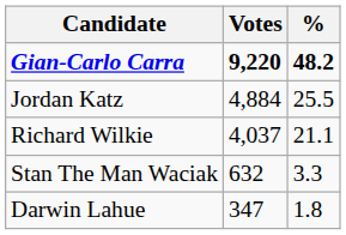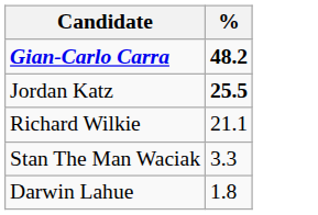- column: Votes | 9,220 | 4,884 | 4,037 | 632 | 347
Jordan Katz | %: normal -> bold
